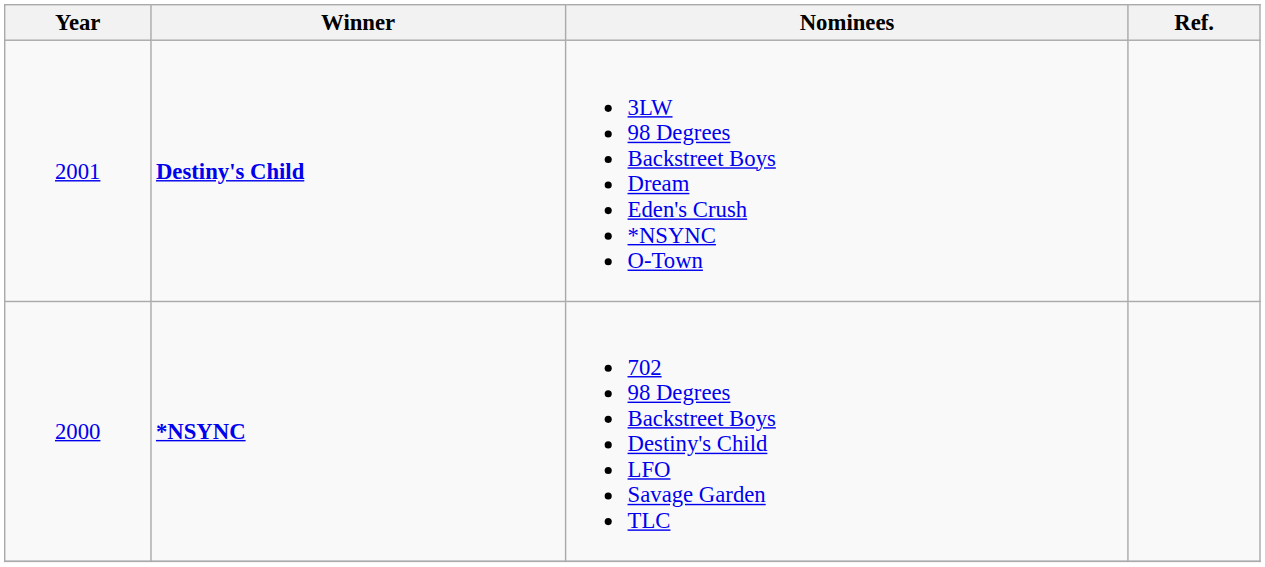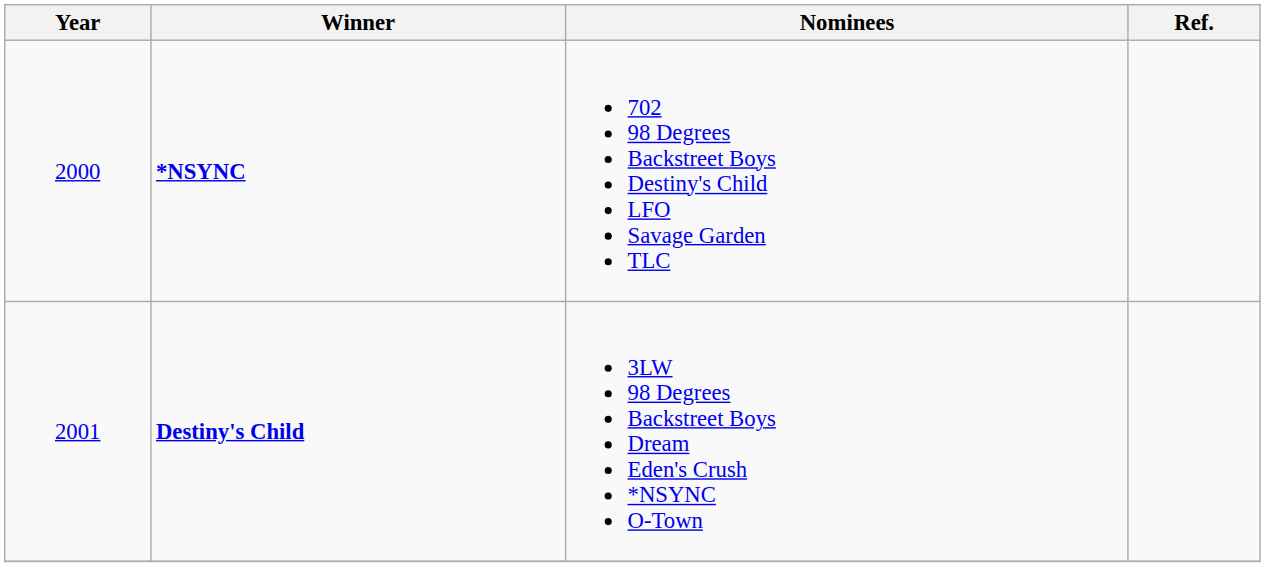rows swapped: *NSYNC <-> Destiny's Child
